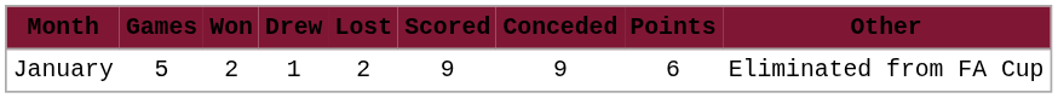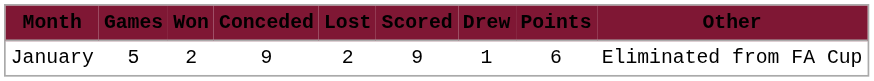columns swapped: Drew <-> Conceded
